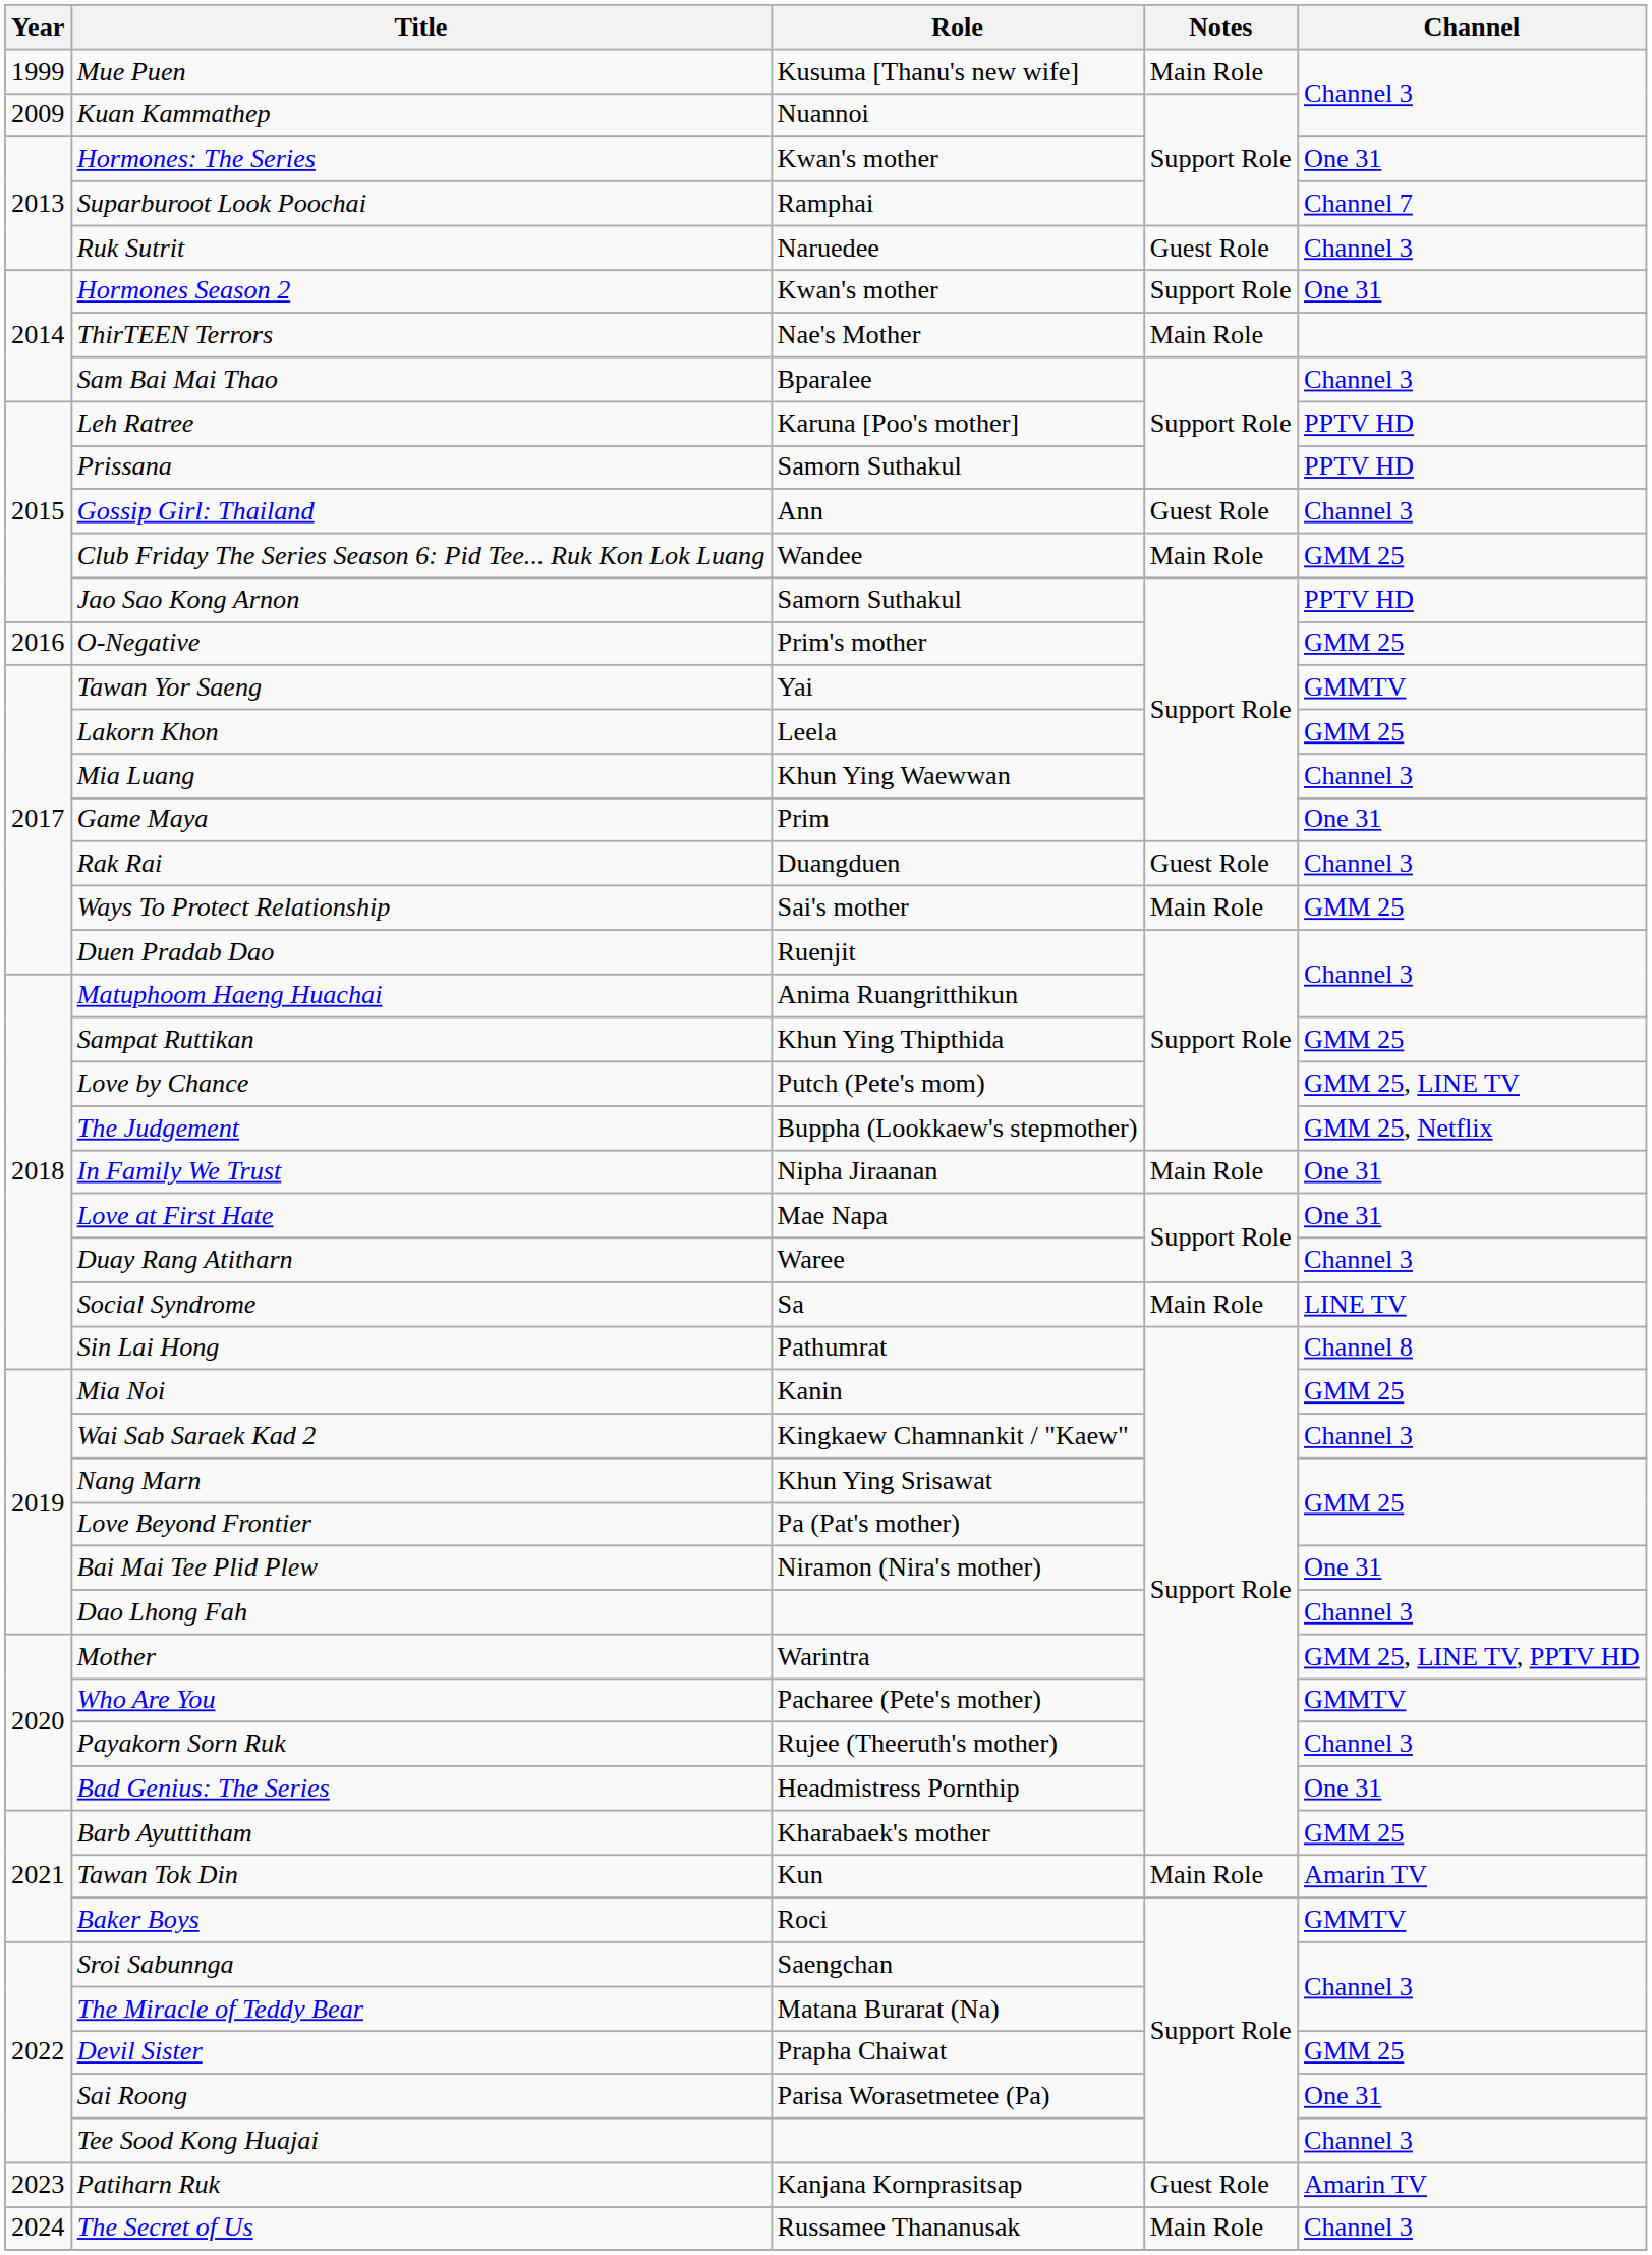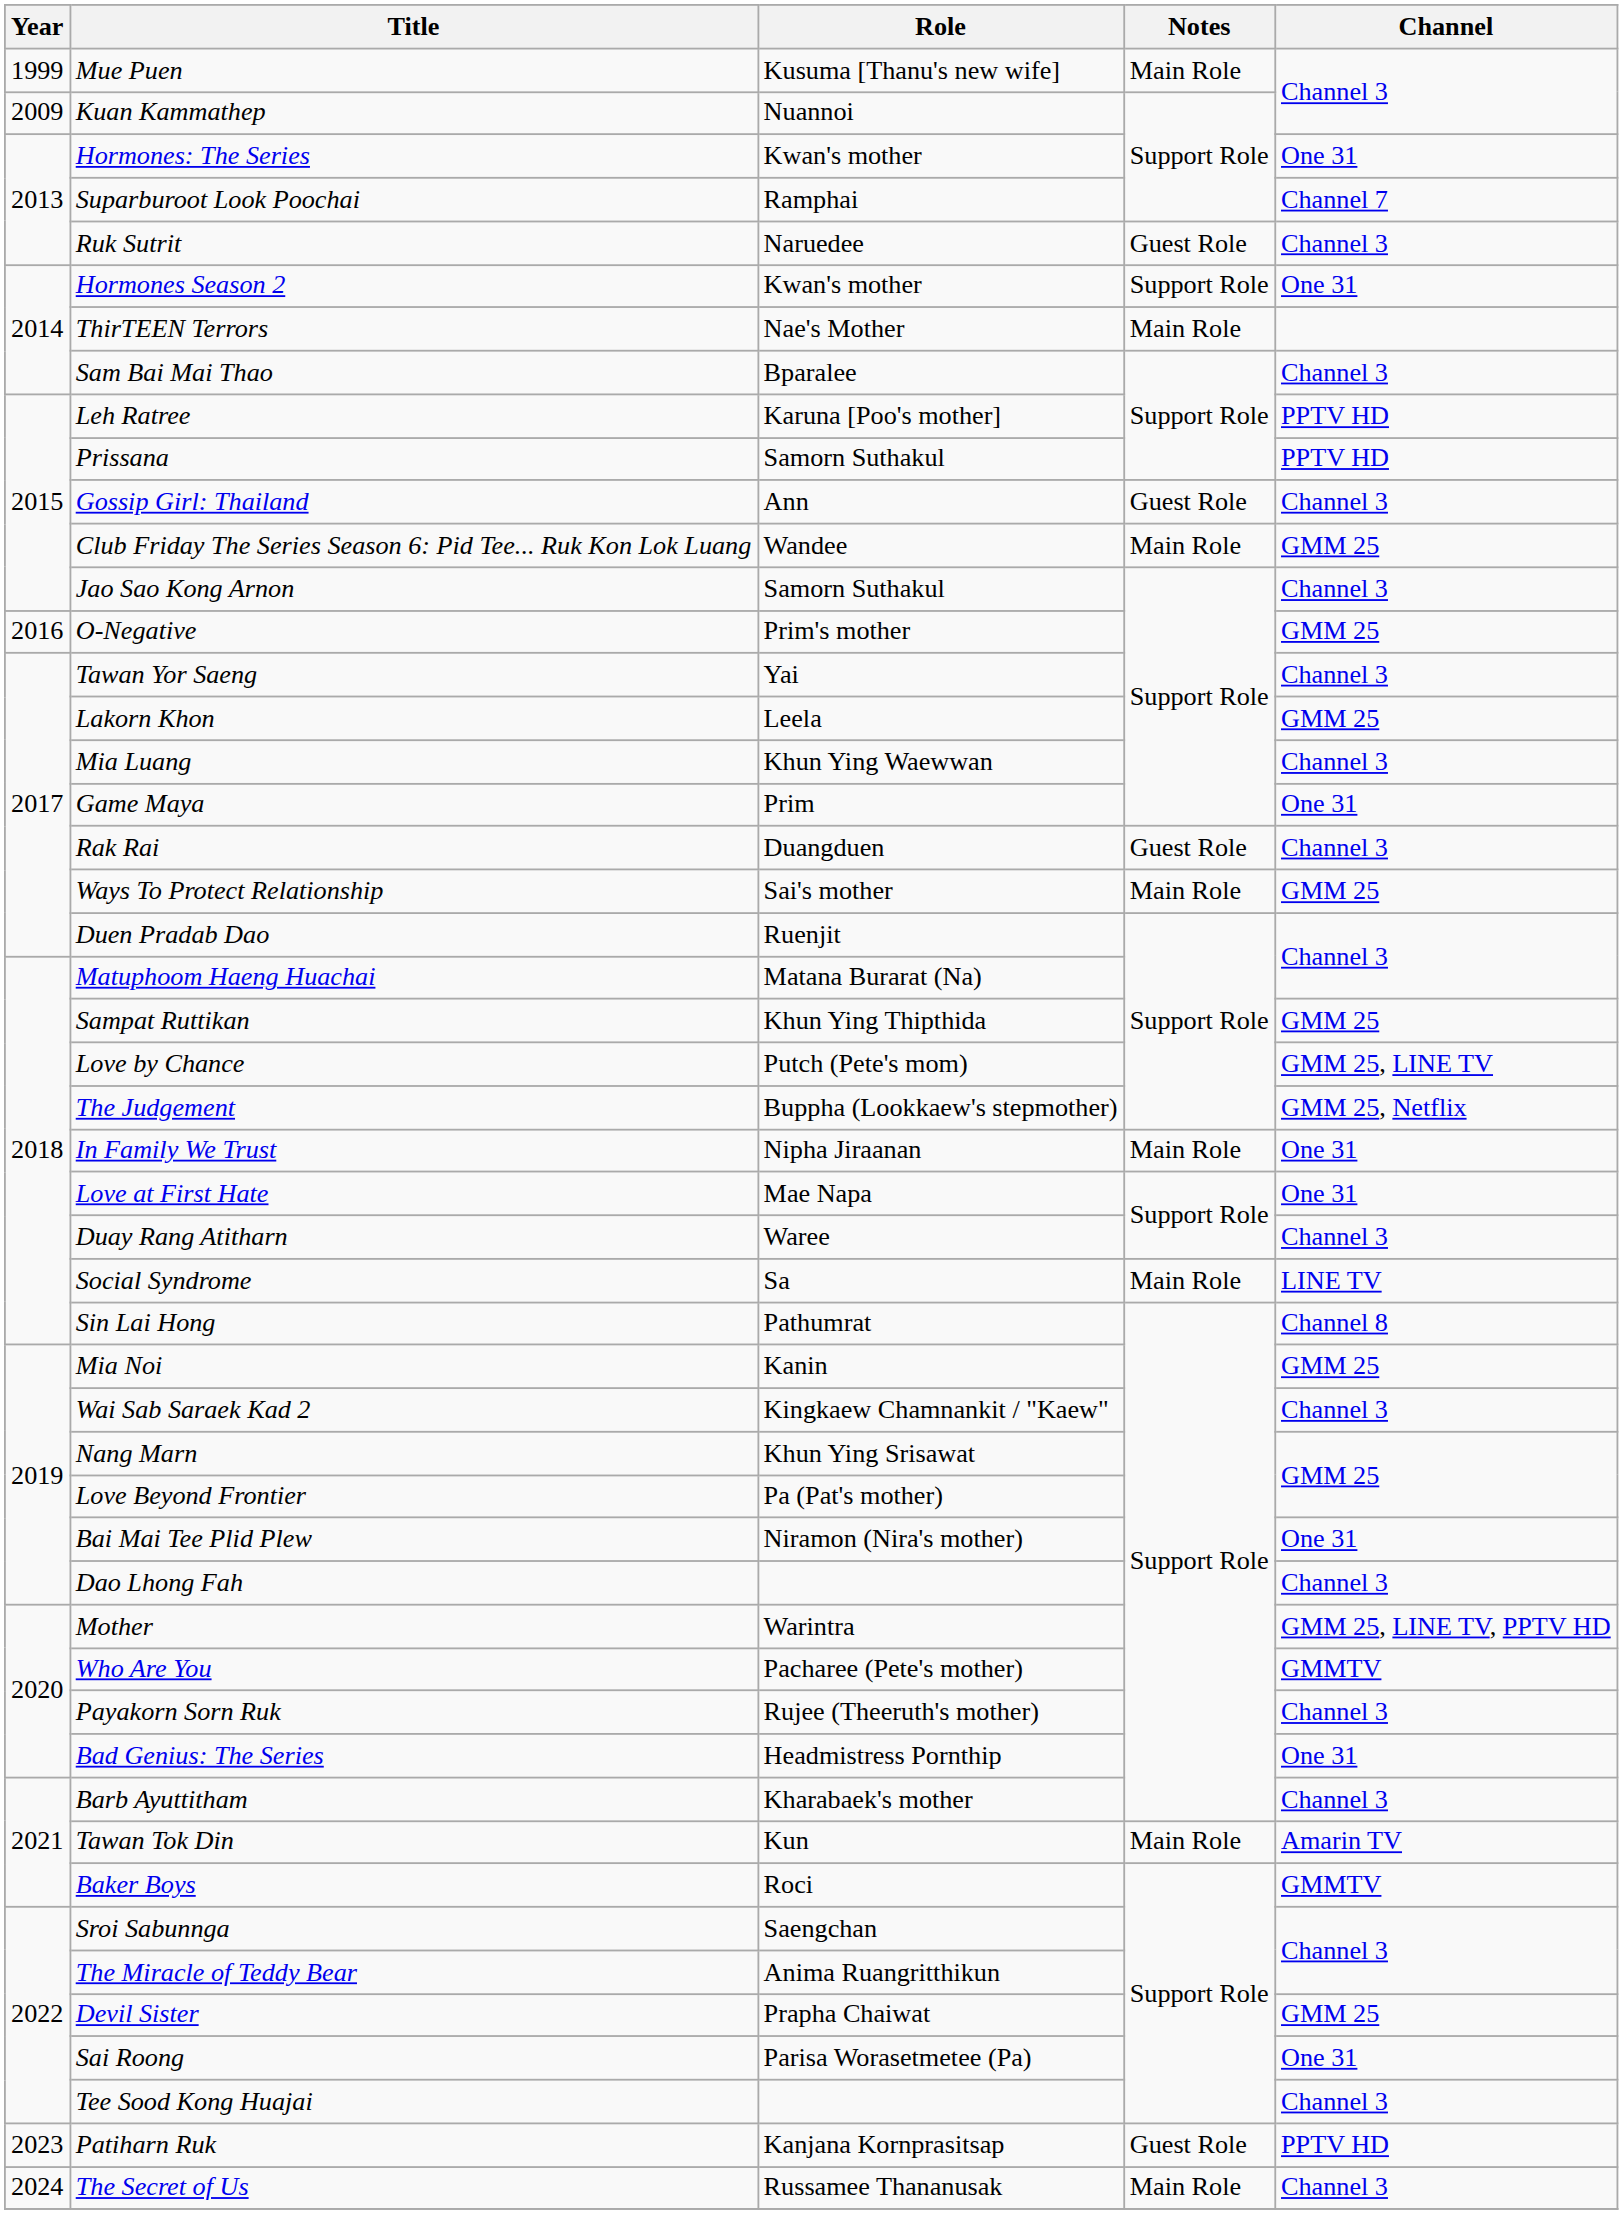Jao Sao Kong Arnon | Channel: PPTV HD -> Channel 3
Tawan Yor Saeng | Channel: GMMTV -> Channel 3
Matuphoom Haeng Huachai | Role: Anima Ruangritthikun -> Matana Burarat (Na)
Barb Ayuttitham | Channel: GMM 25 -> Channel 3
The Miracle of Teddy Bear | Role: Matana Burarat (Na) -> Anima Ruangritthikun
Patiharn Ruk | Channel: Amarin TV -> PPTV HD
